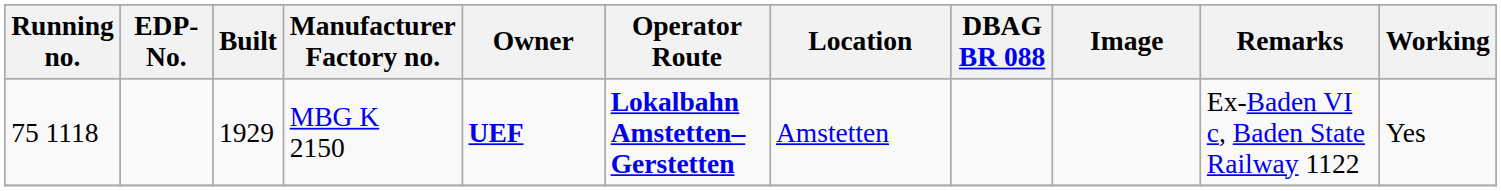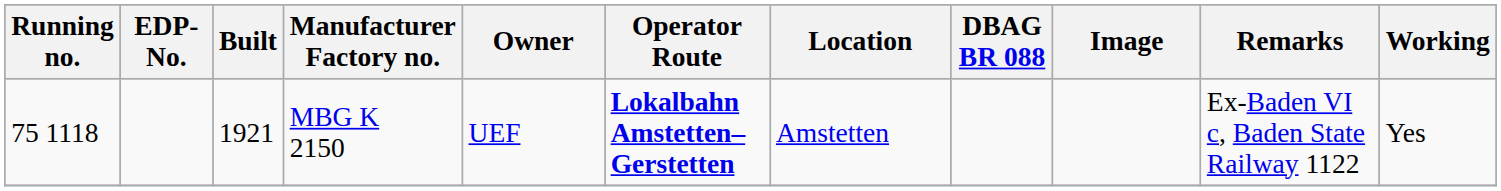MBG K 2150 | Built: 1929 -> 1921
MBG K 2150 | Owner: bold -> normal
